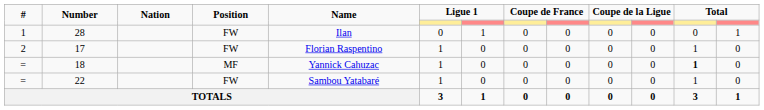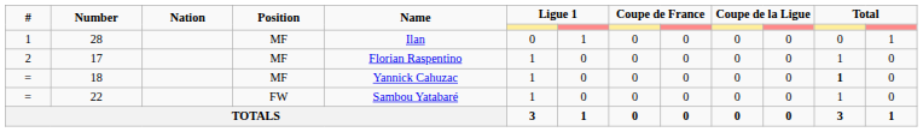28 | Position: FW -> MF
17 | Position: FW -> MF
